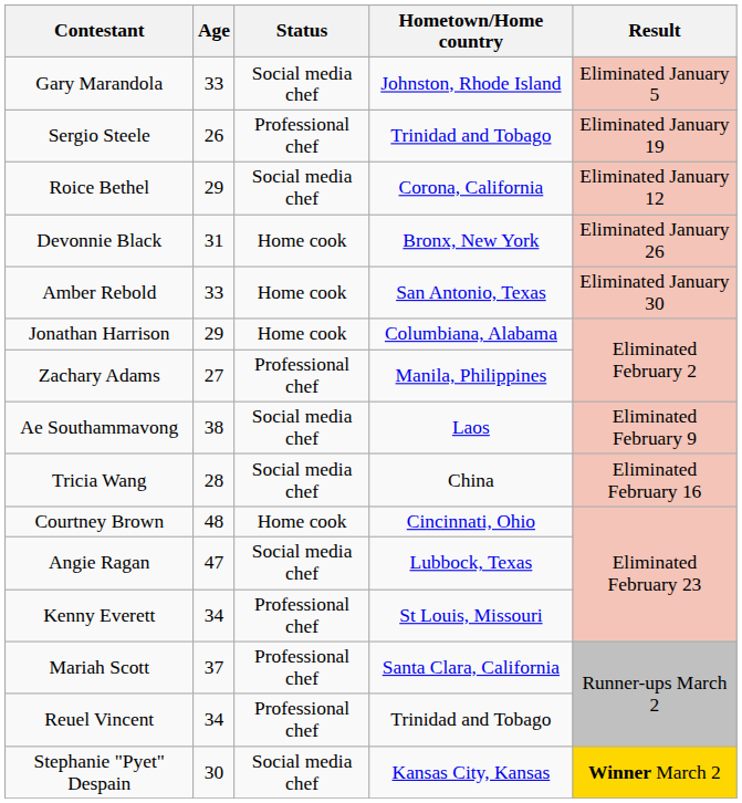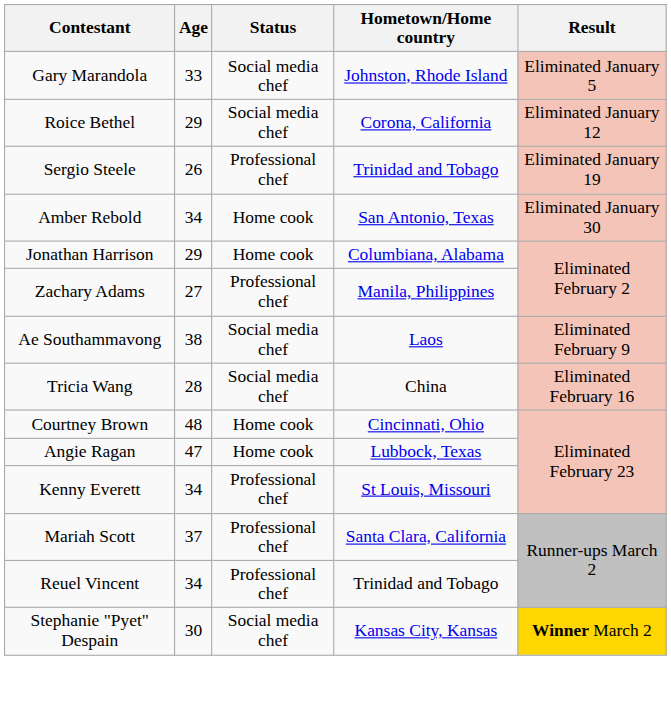rows swapped: Roice Bethel <-> Sergio Steele
- row: Devonnie Black | 31 | Home cook | Bronx, New York | Eliminated January 26
Amber Rebold | Age: 33 -> 34
Angie Ragan | Status: Social media chef -> Home cook
